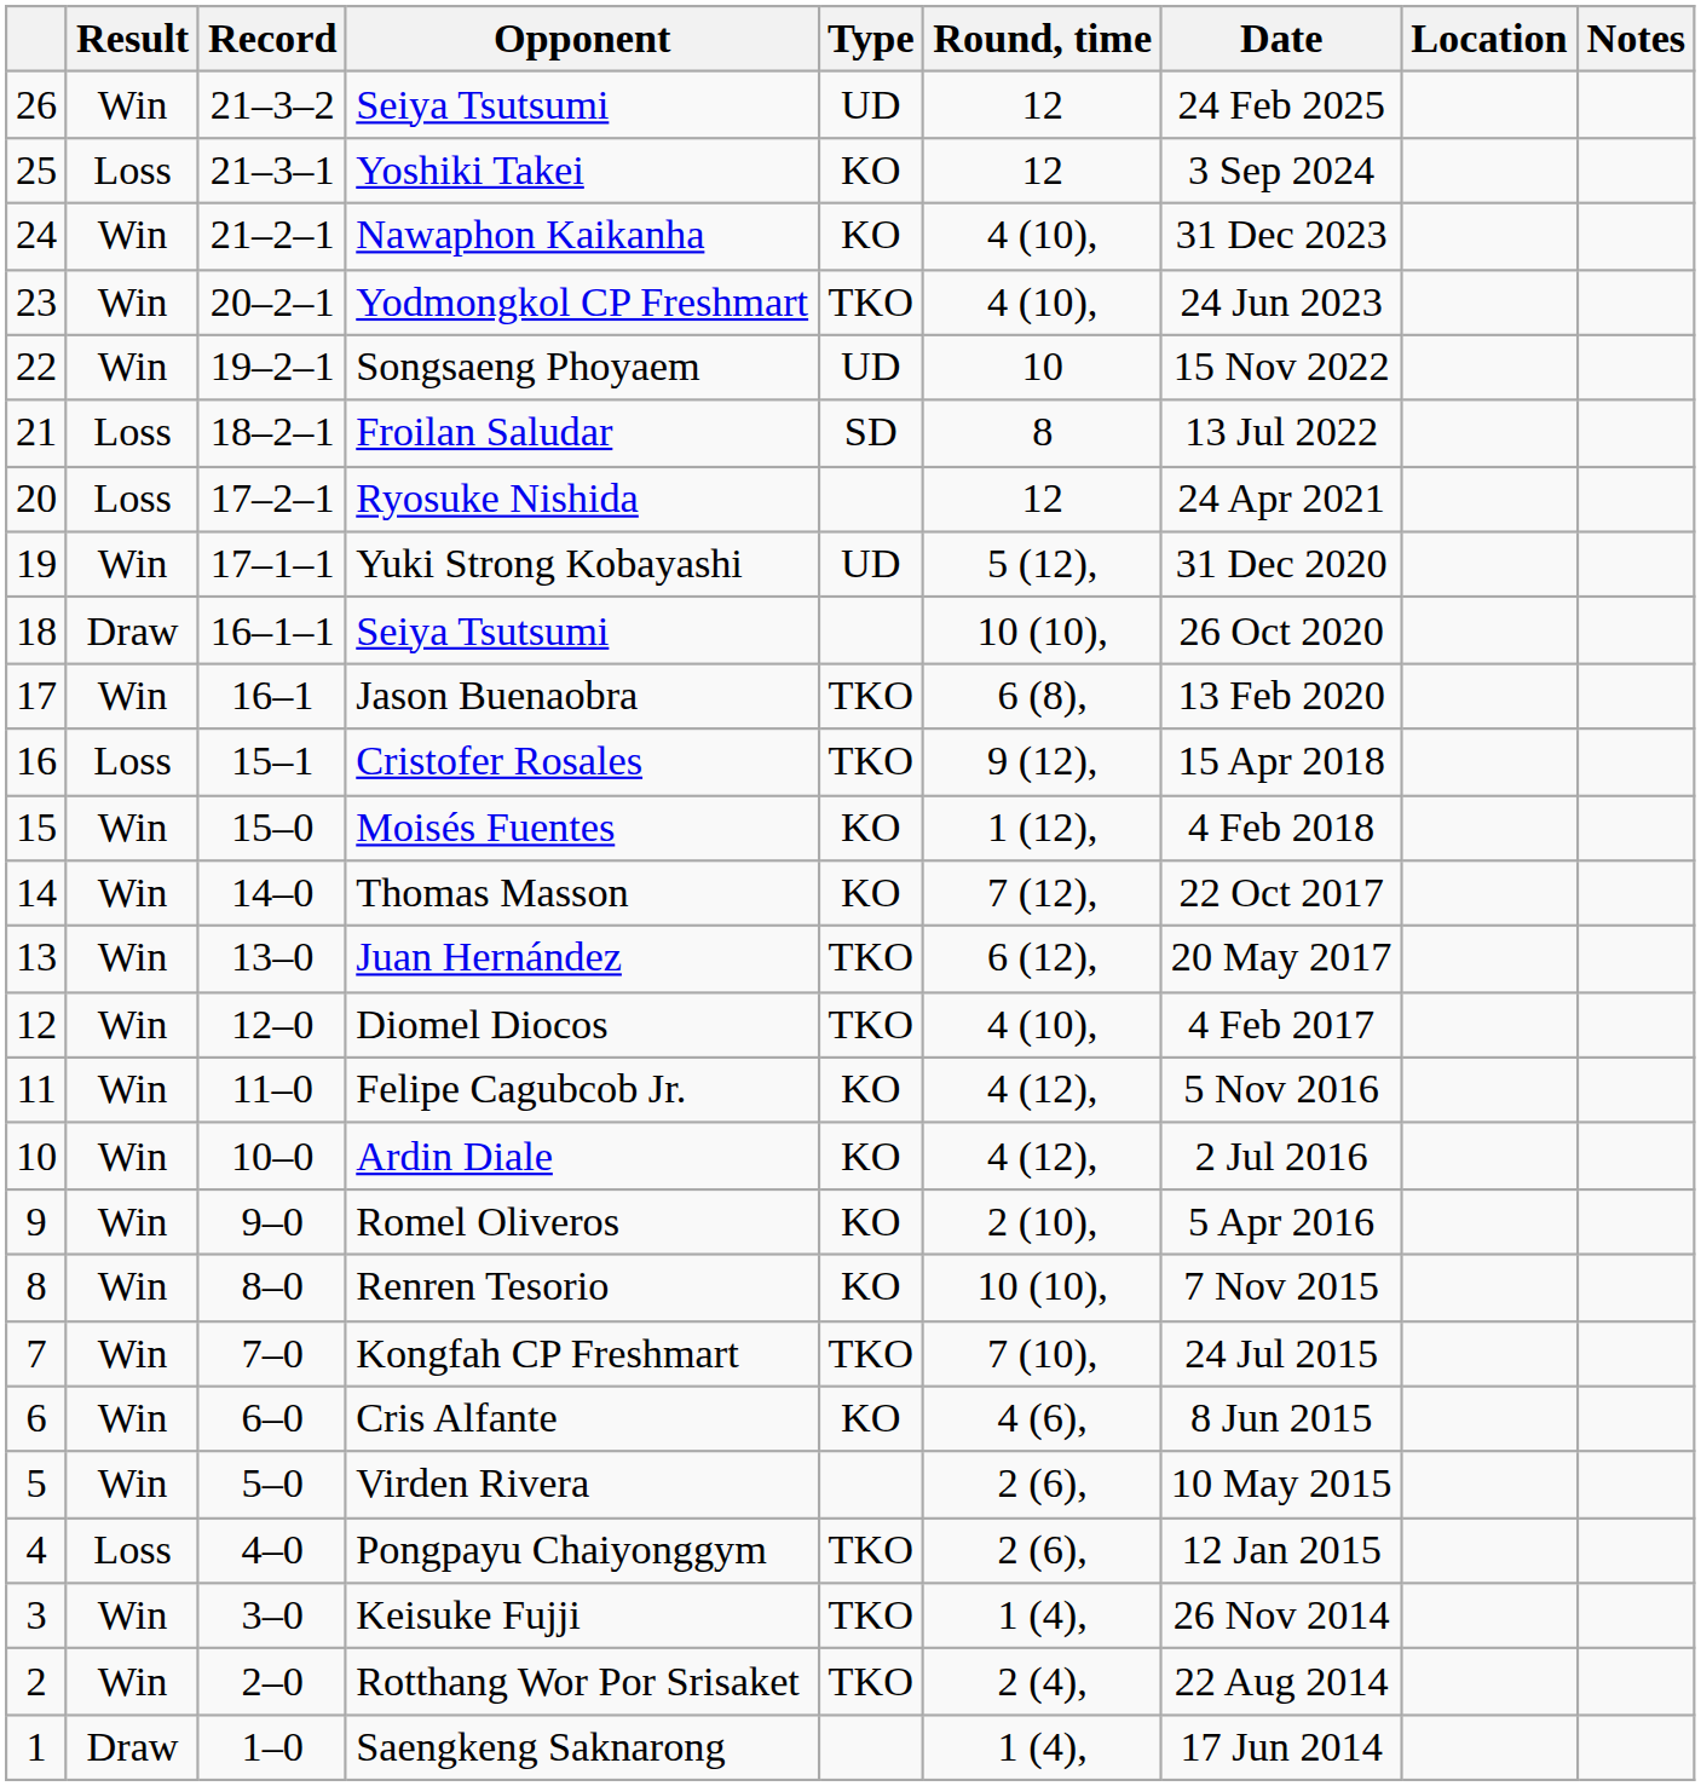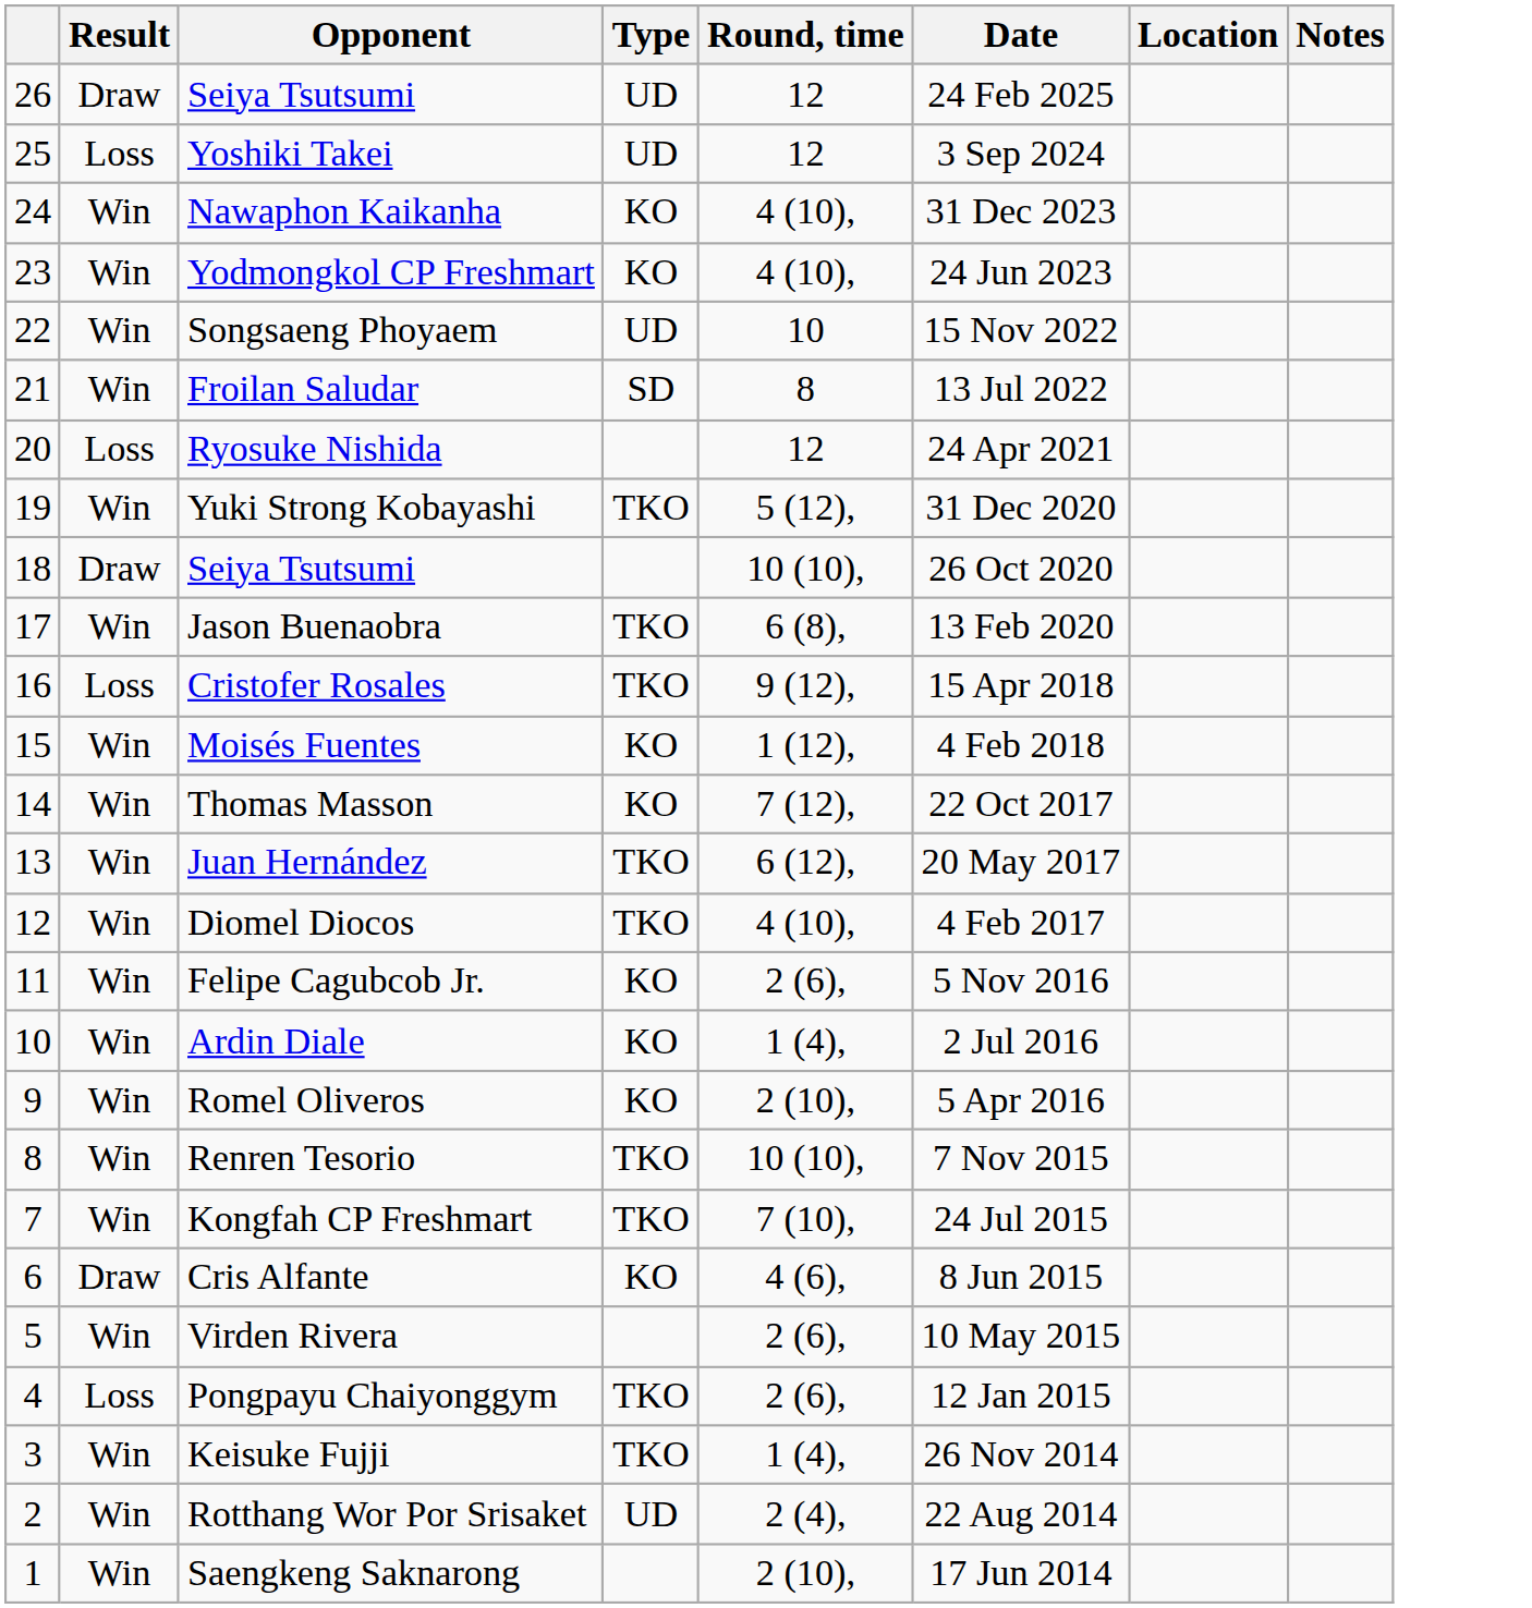- column: Record | 21–3–2 | 21–3–1 | 21–2–1 | 20–2–1 | 19–2–1 | 18–2–1 | 17–2–1 | 17–1–1 | 16–1–1 | 16–1 | 15–1 | 15–0 | 14–0 | 13–0 | 12–0 | 11–0 | 10–0 | 9–0 | 8–0 | 7–0 | 6–0 | 5–0 | 4–0 | 3–0 | 2–0 | 1–0
26 / Seiya Tsutsumi | Result: Win -> Draw
Yoshiki Takei | Type: KO -> UD
Yodmongkol CP Freshmart | Type: TKO -> KO
Froilan Saludar | Result: Loss -> Win
Yuki Strong Kobayashi | Type: UD -> TKO
Felipe Cagubcob Jr. | Round, time: 4 (12), -> 2 (6),
Ardin Diale | Round, time: 4 (12), -> 1 (4),
Renren Tesorio | Type: KO -> TKO
Cris Alfante | Result: Win -> Draw
Rotthang Wor Por Srisaket | Type: TKO -> UD
Saengkeng Saknarong | Result: Draw -> Win
Saengkeng Saknarong | Round, time: 1 (4), -> 2 (10),
